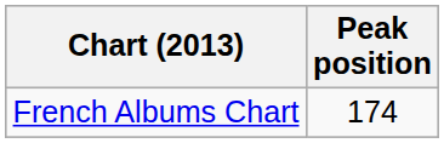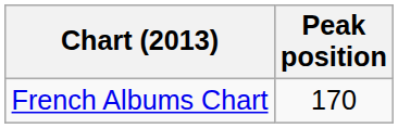French Albums Chart | Peak position: 174 -> 170
